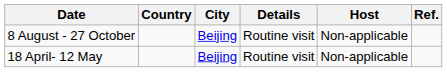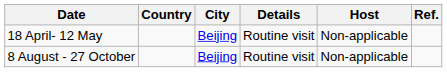rows swapped: 18 April- 12 May <-> 8 August - 27 October
